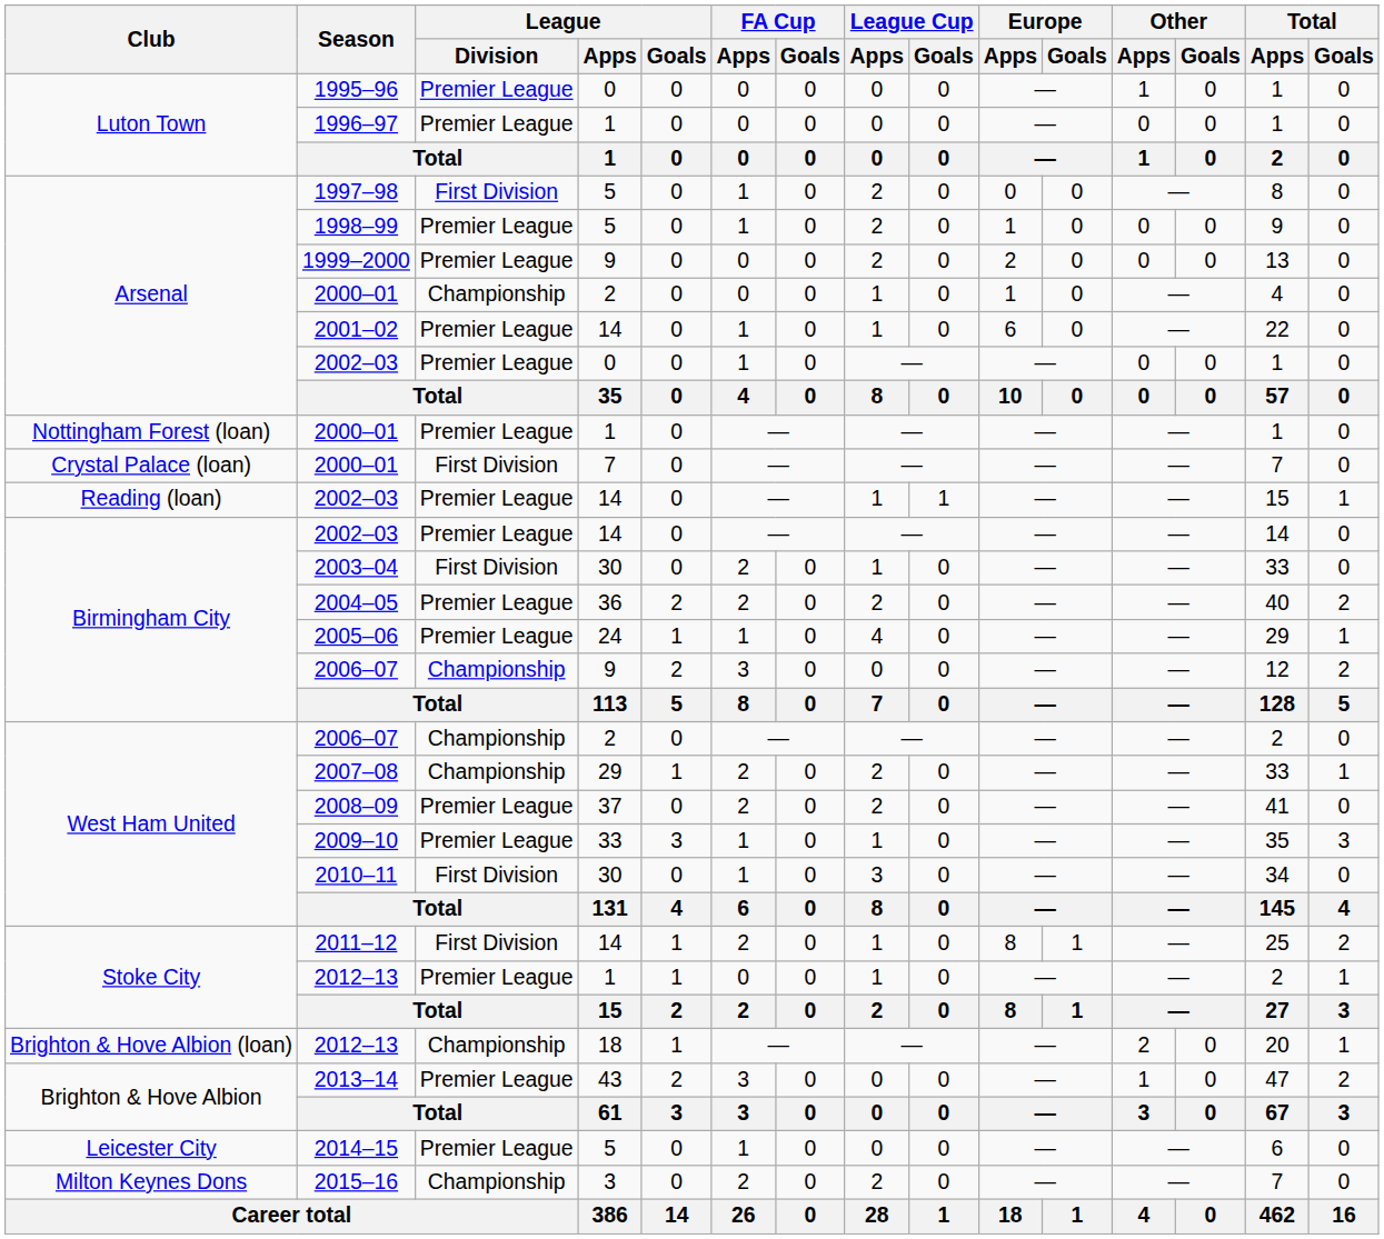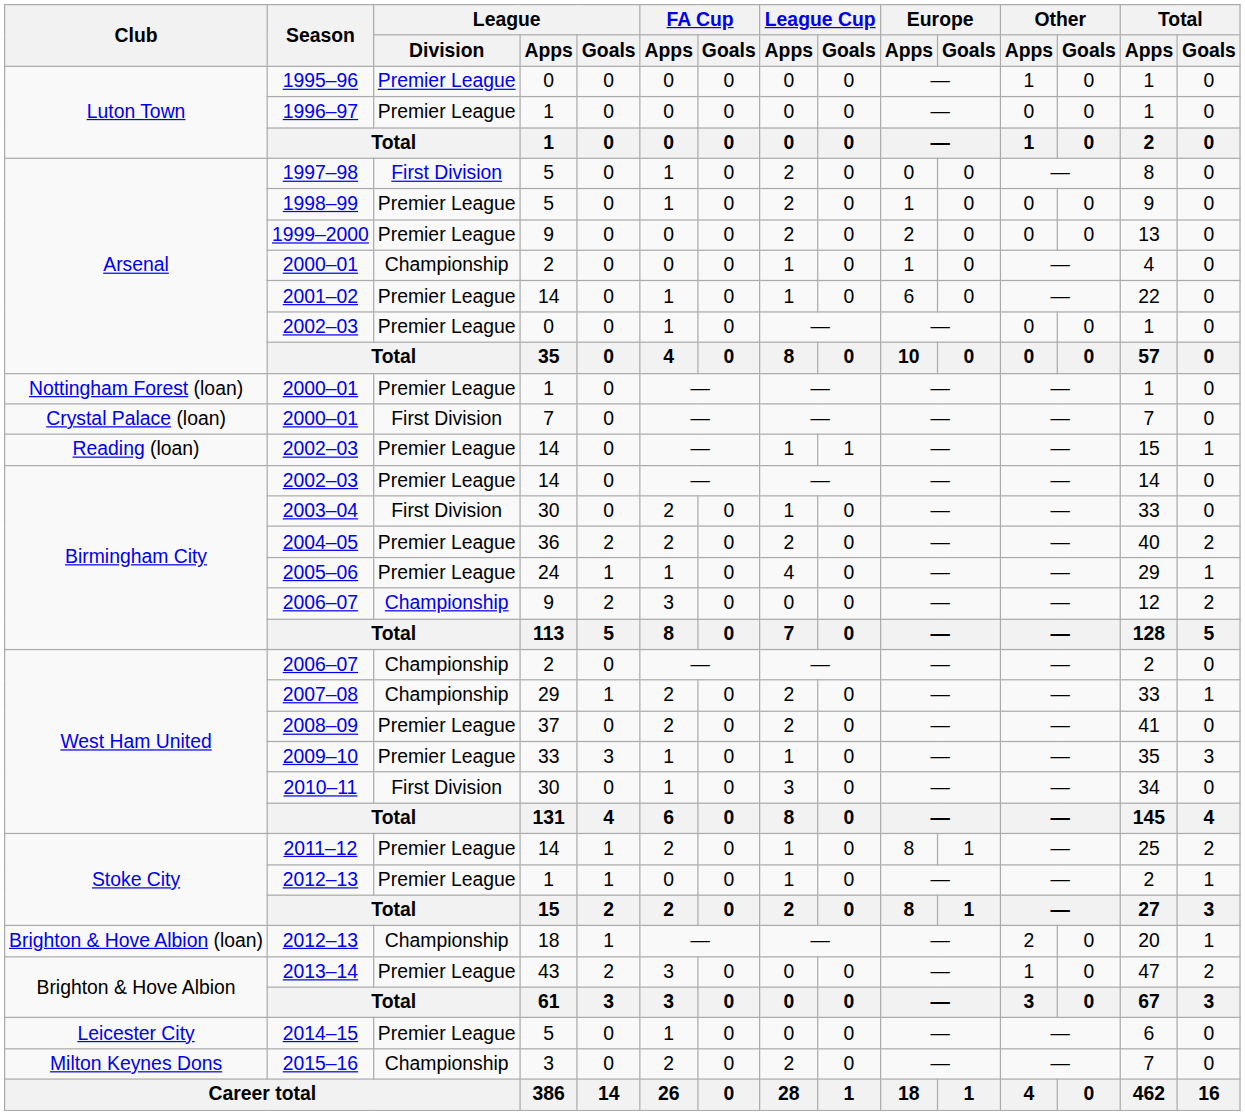2011–12 | League / Division: First Division -> Premier League
